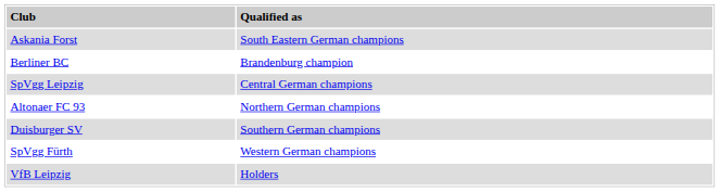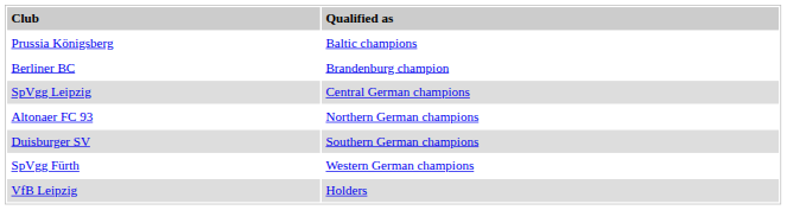+ row: Prussia Königsberg | Baltic champions
- row: Askania Forst | South Eastern German champions
